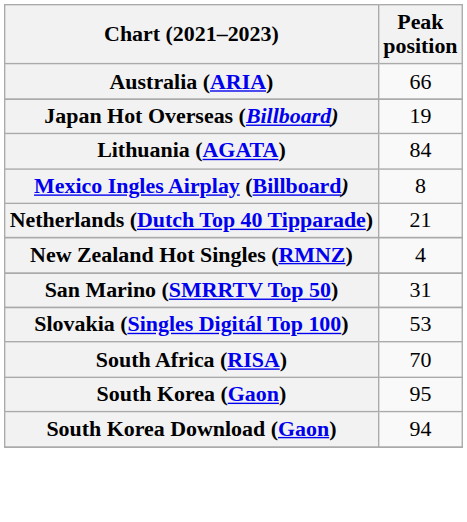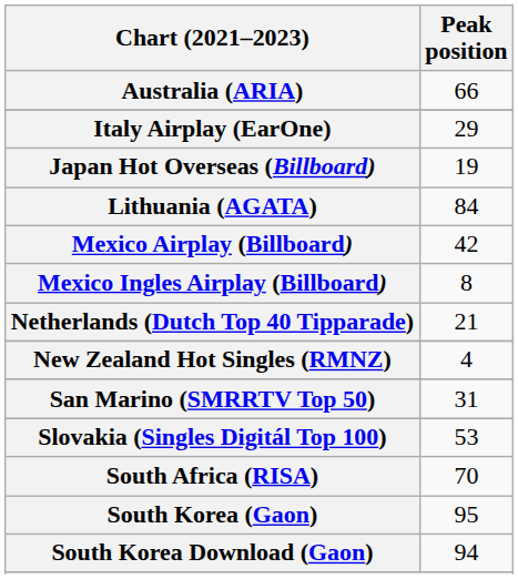+ row: Italy Airplay (EarOne) | 29
+ row: Mexico Airplay (Billboard) | 42
